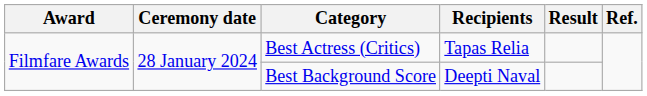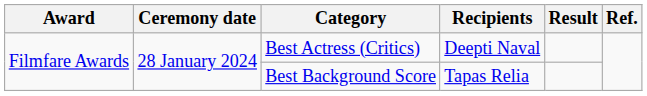Best Actress (Critics) | Recipients: Tapas Relia -> Deepti Naval
Best Background Score | Recipients: Deepti Naval -> Tapas Relia
